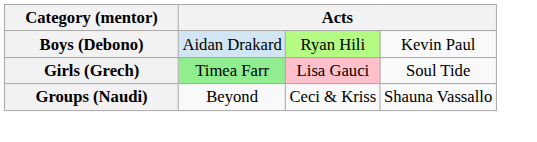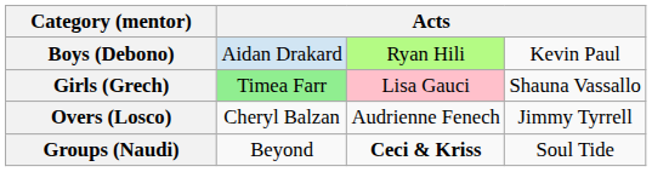Girls (Grech) | column 4: Soul Tide -> Shauna Vassallo
+ row: Overs (Losco) | Cheryl Balzan | Audrienne Fenech | Jimmy Tyrrell
Groups (Naudi) | column 3: normal -> bold
Groups (Naudi) | column 4: Shauna Vassallo -> Soul Tide
